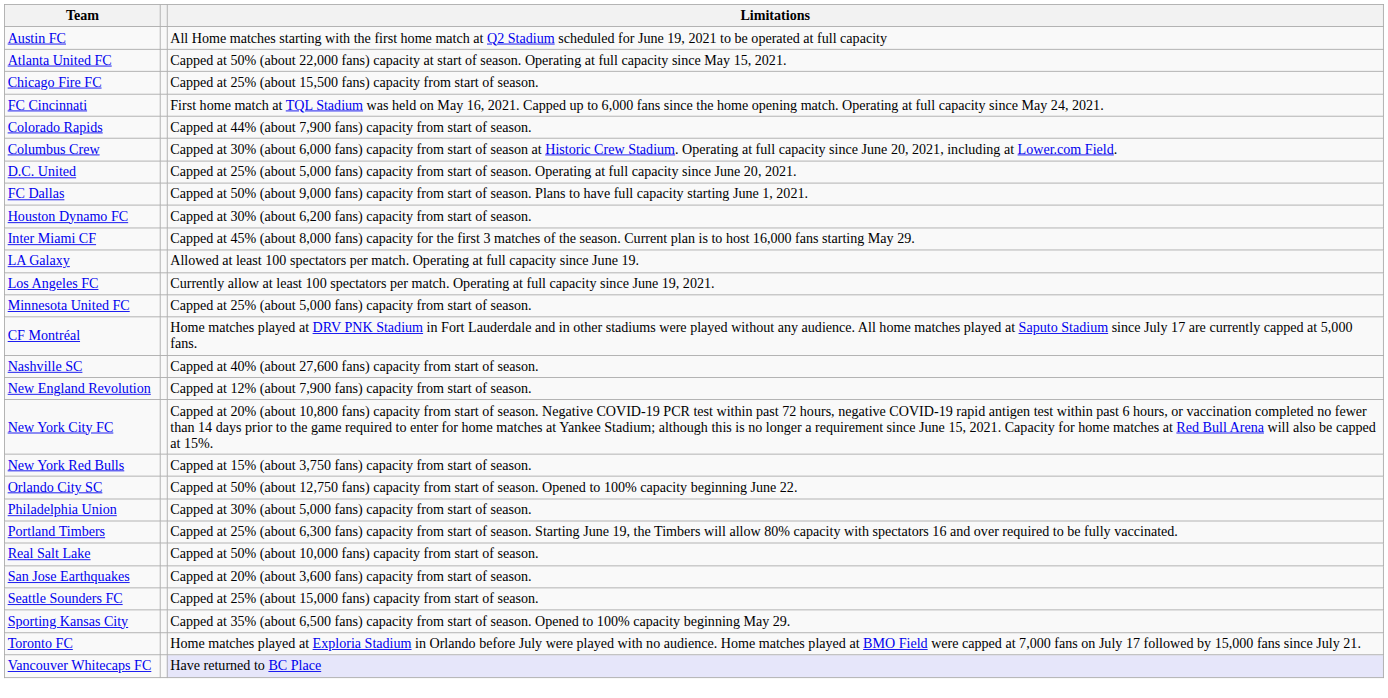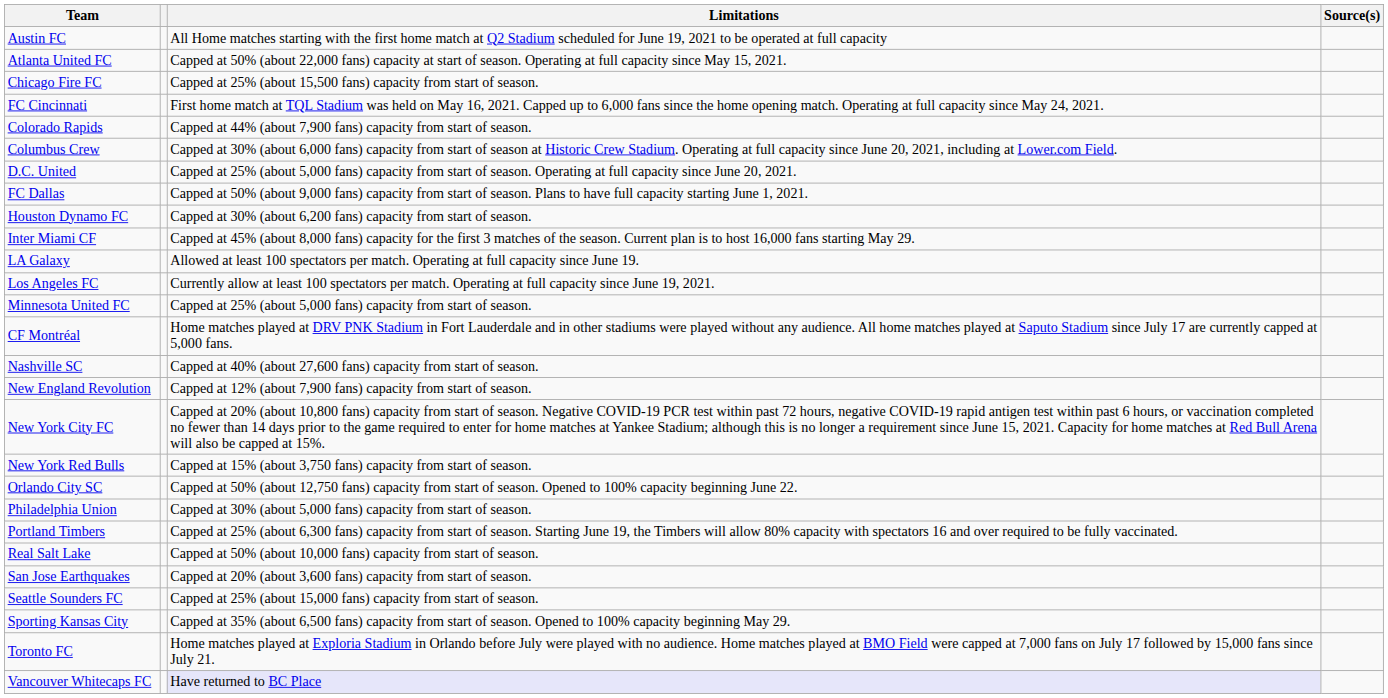+ column: Source(s)
